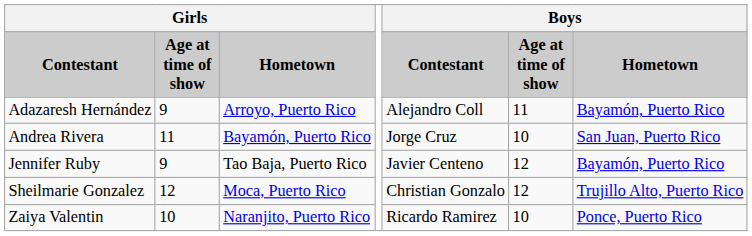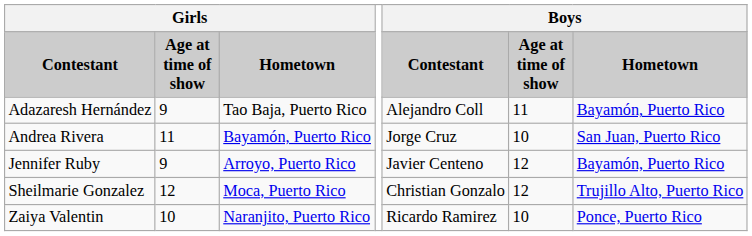Adazaresh Hernández | column 3: Arroyo, Puerto Rico -> Tao Baja, Puerto Rico
Jennifer Ruby | column 3: Tao Baja, Puerto Rico -> Arroyo, Puerto Rico
